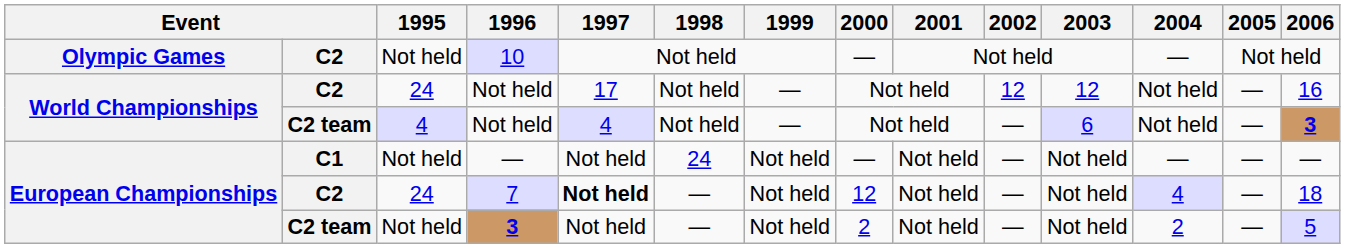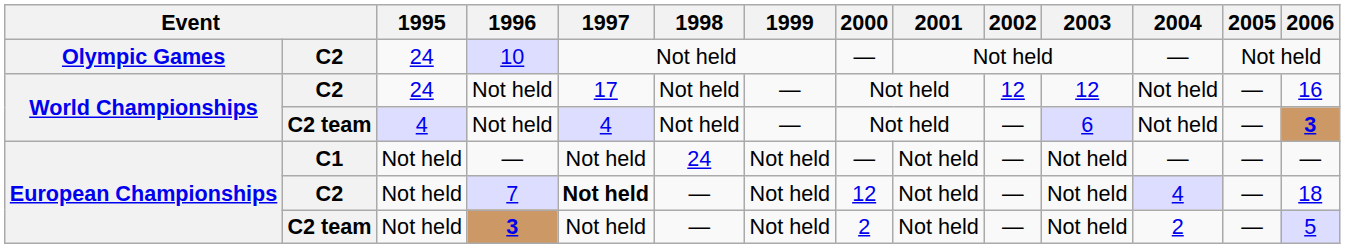10 | 1995: Not held -> 24
7 | 1995: 24 -> Not held
